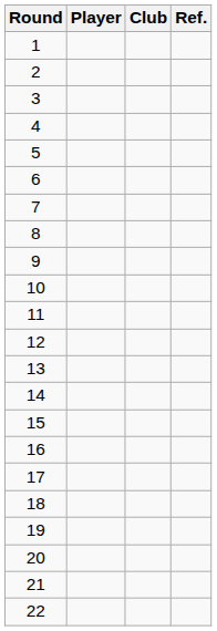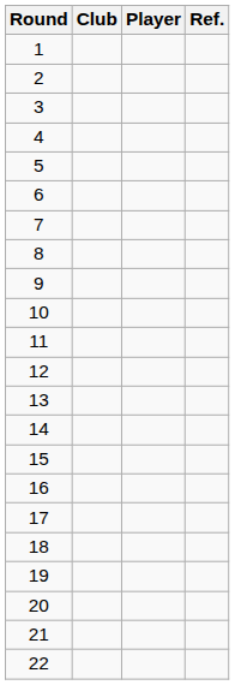columns swapped: Player <-> Club
